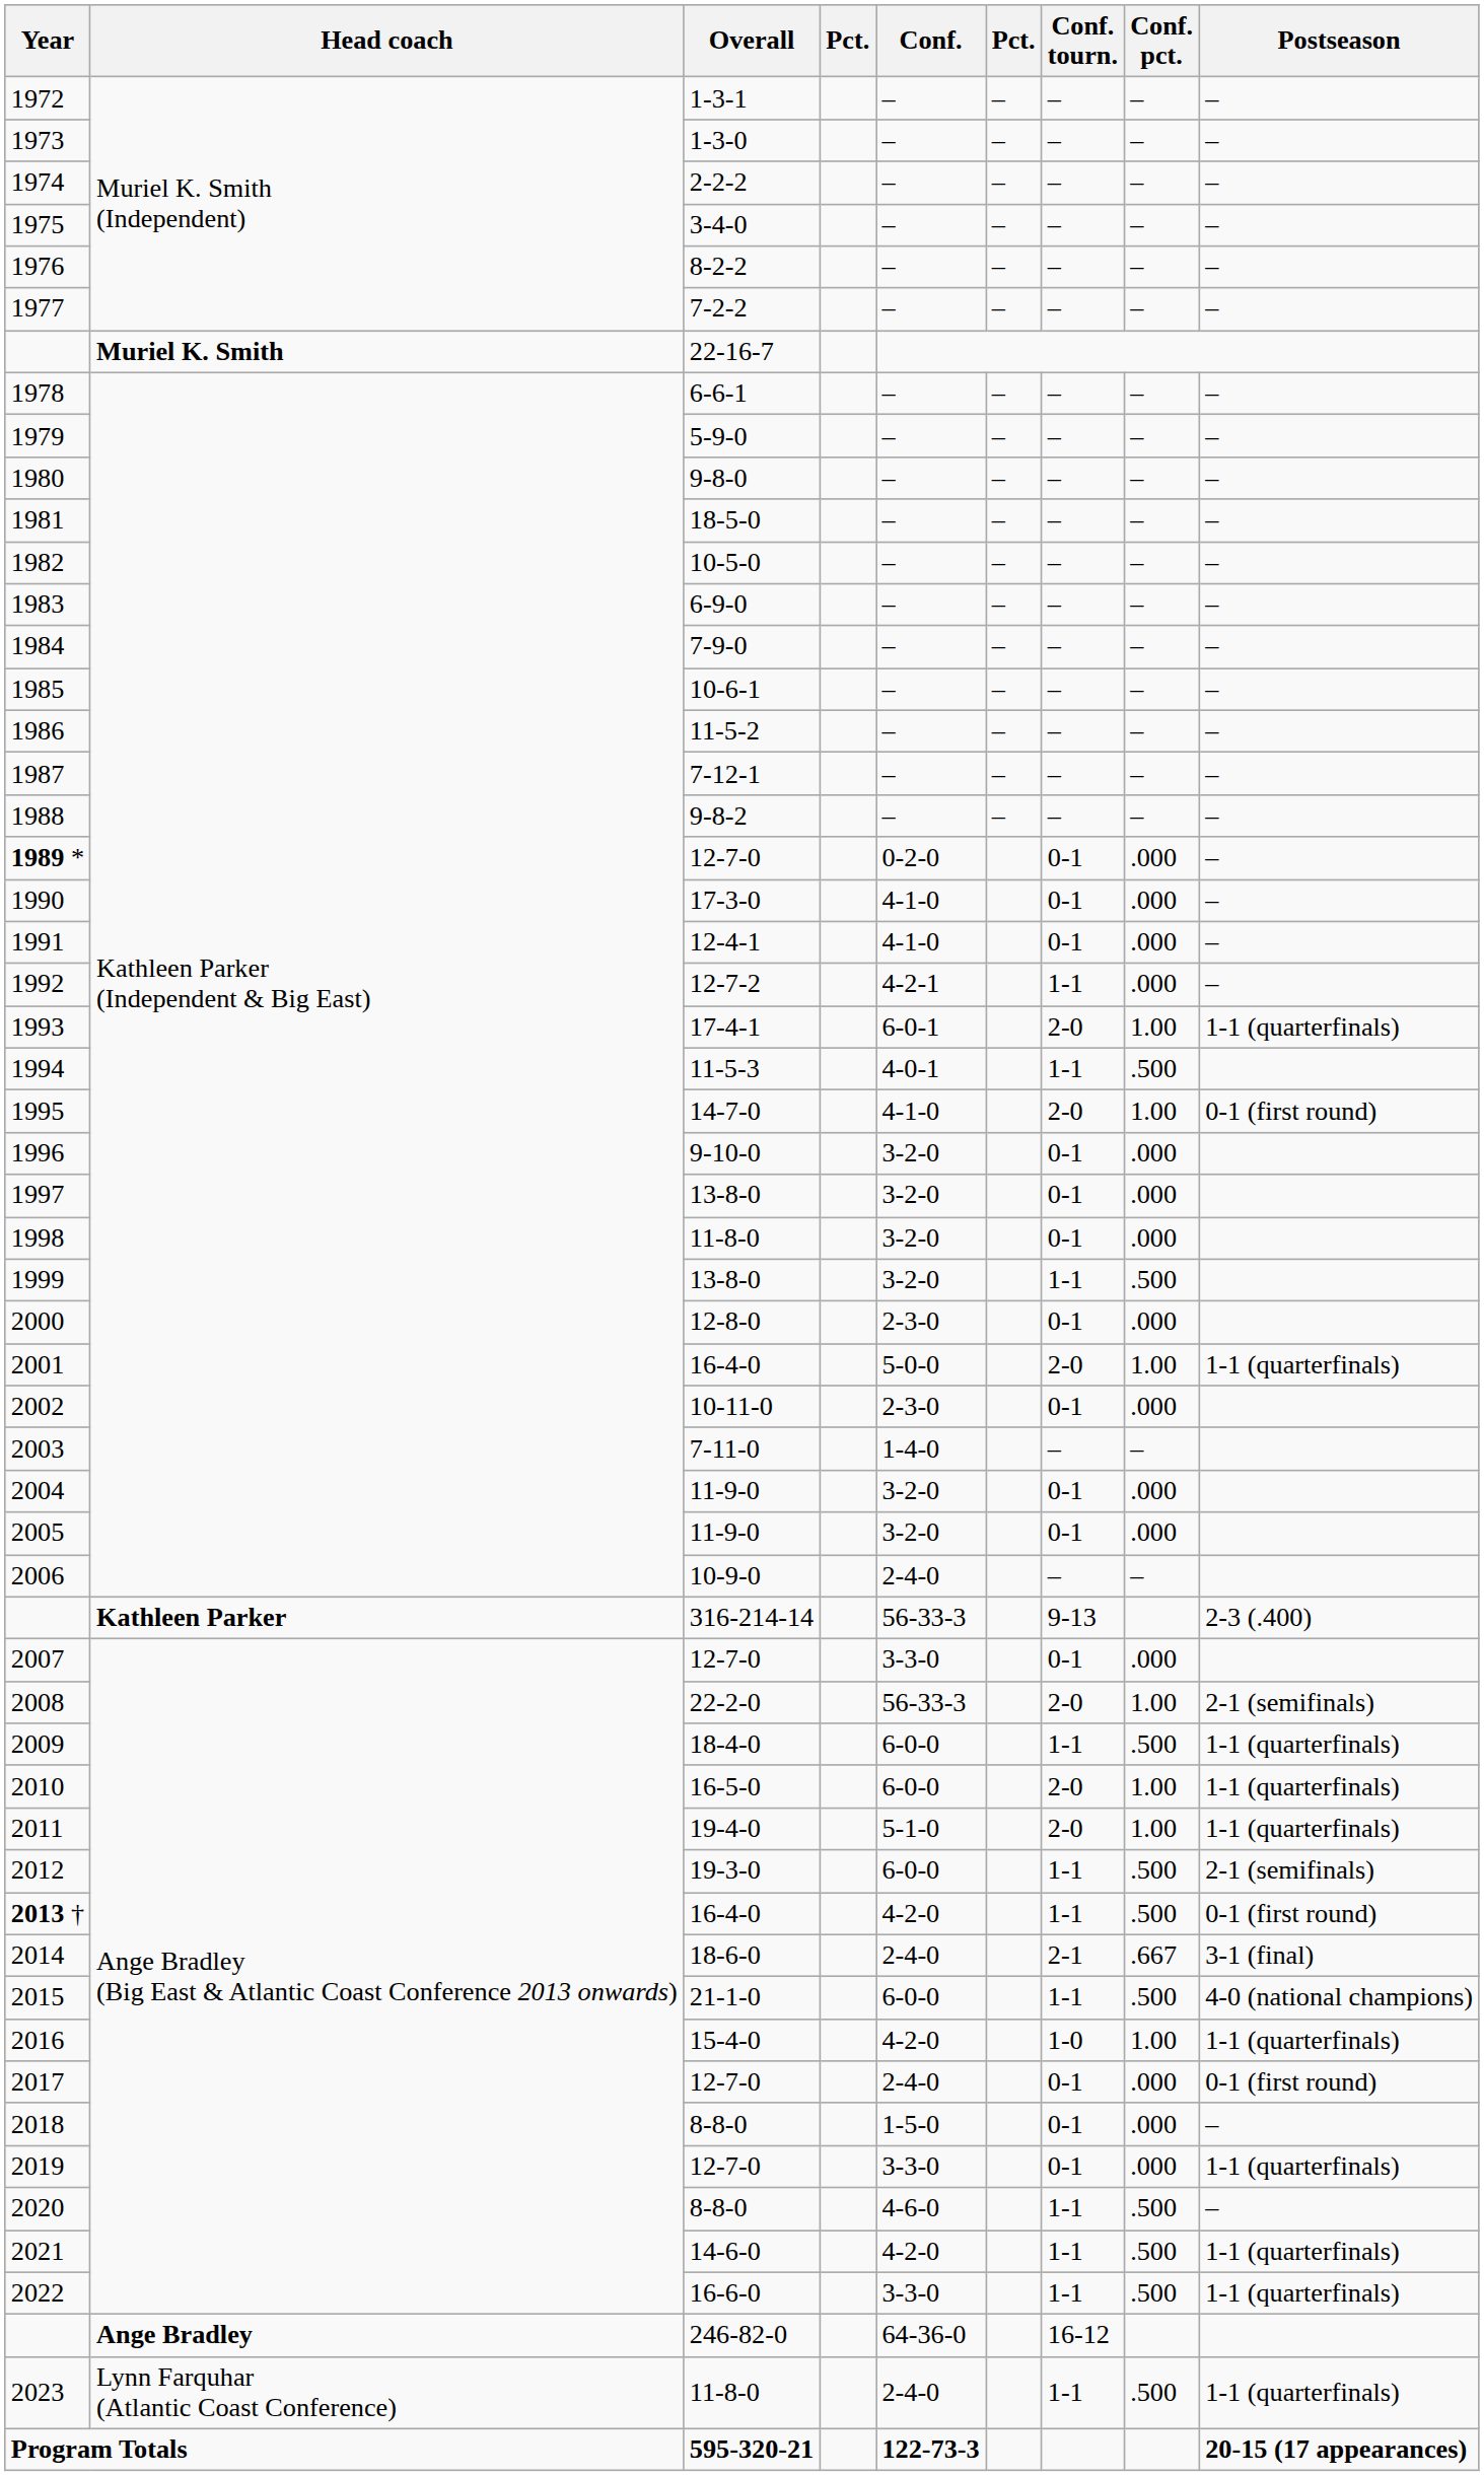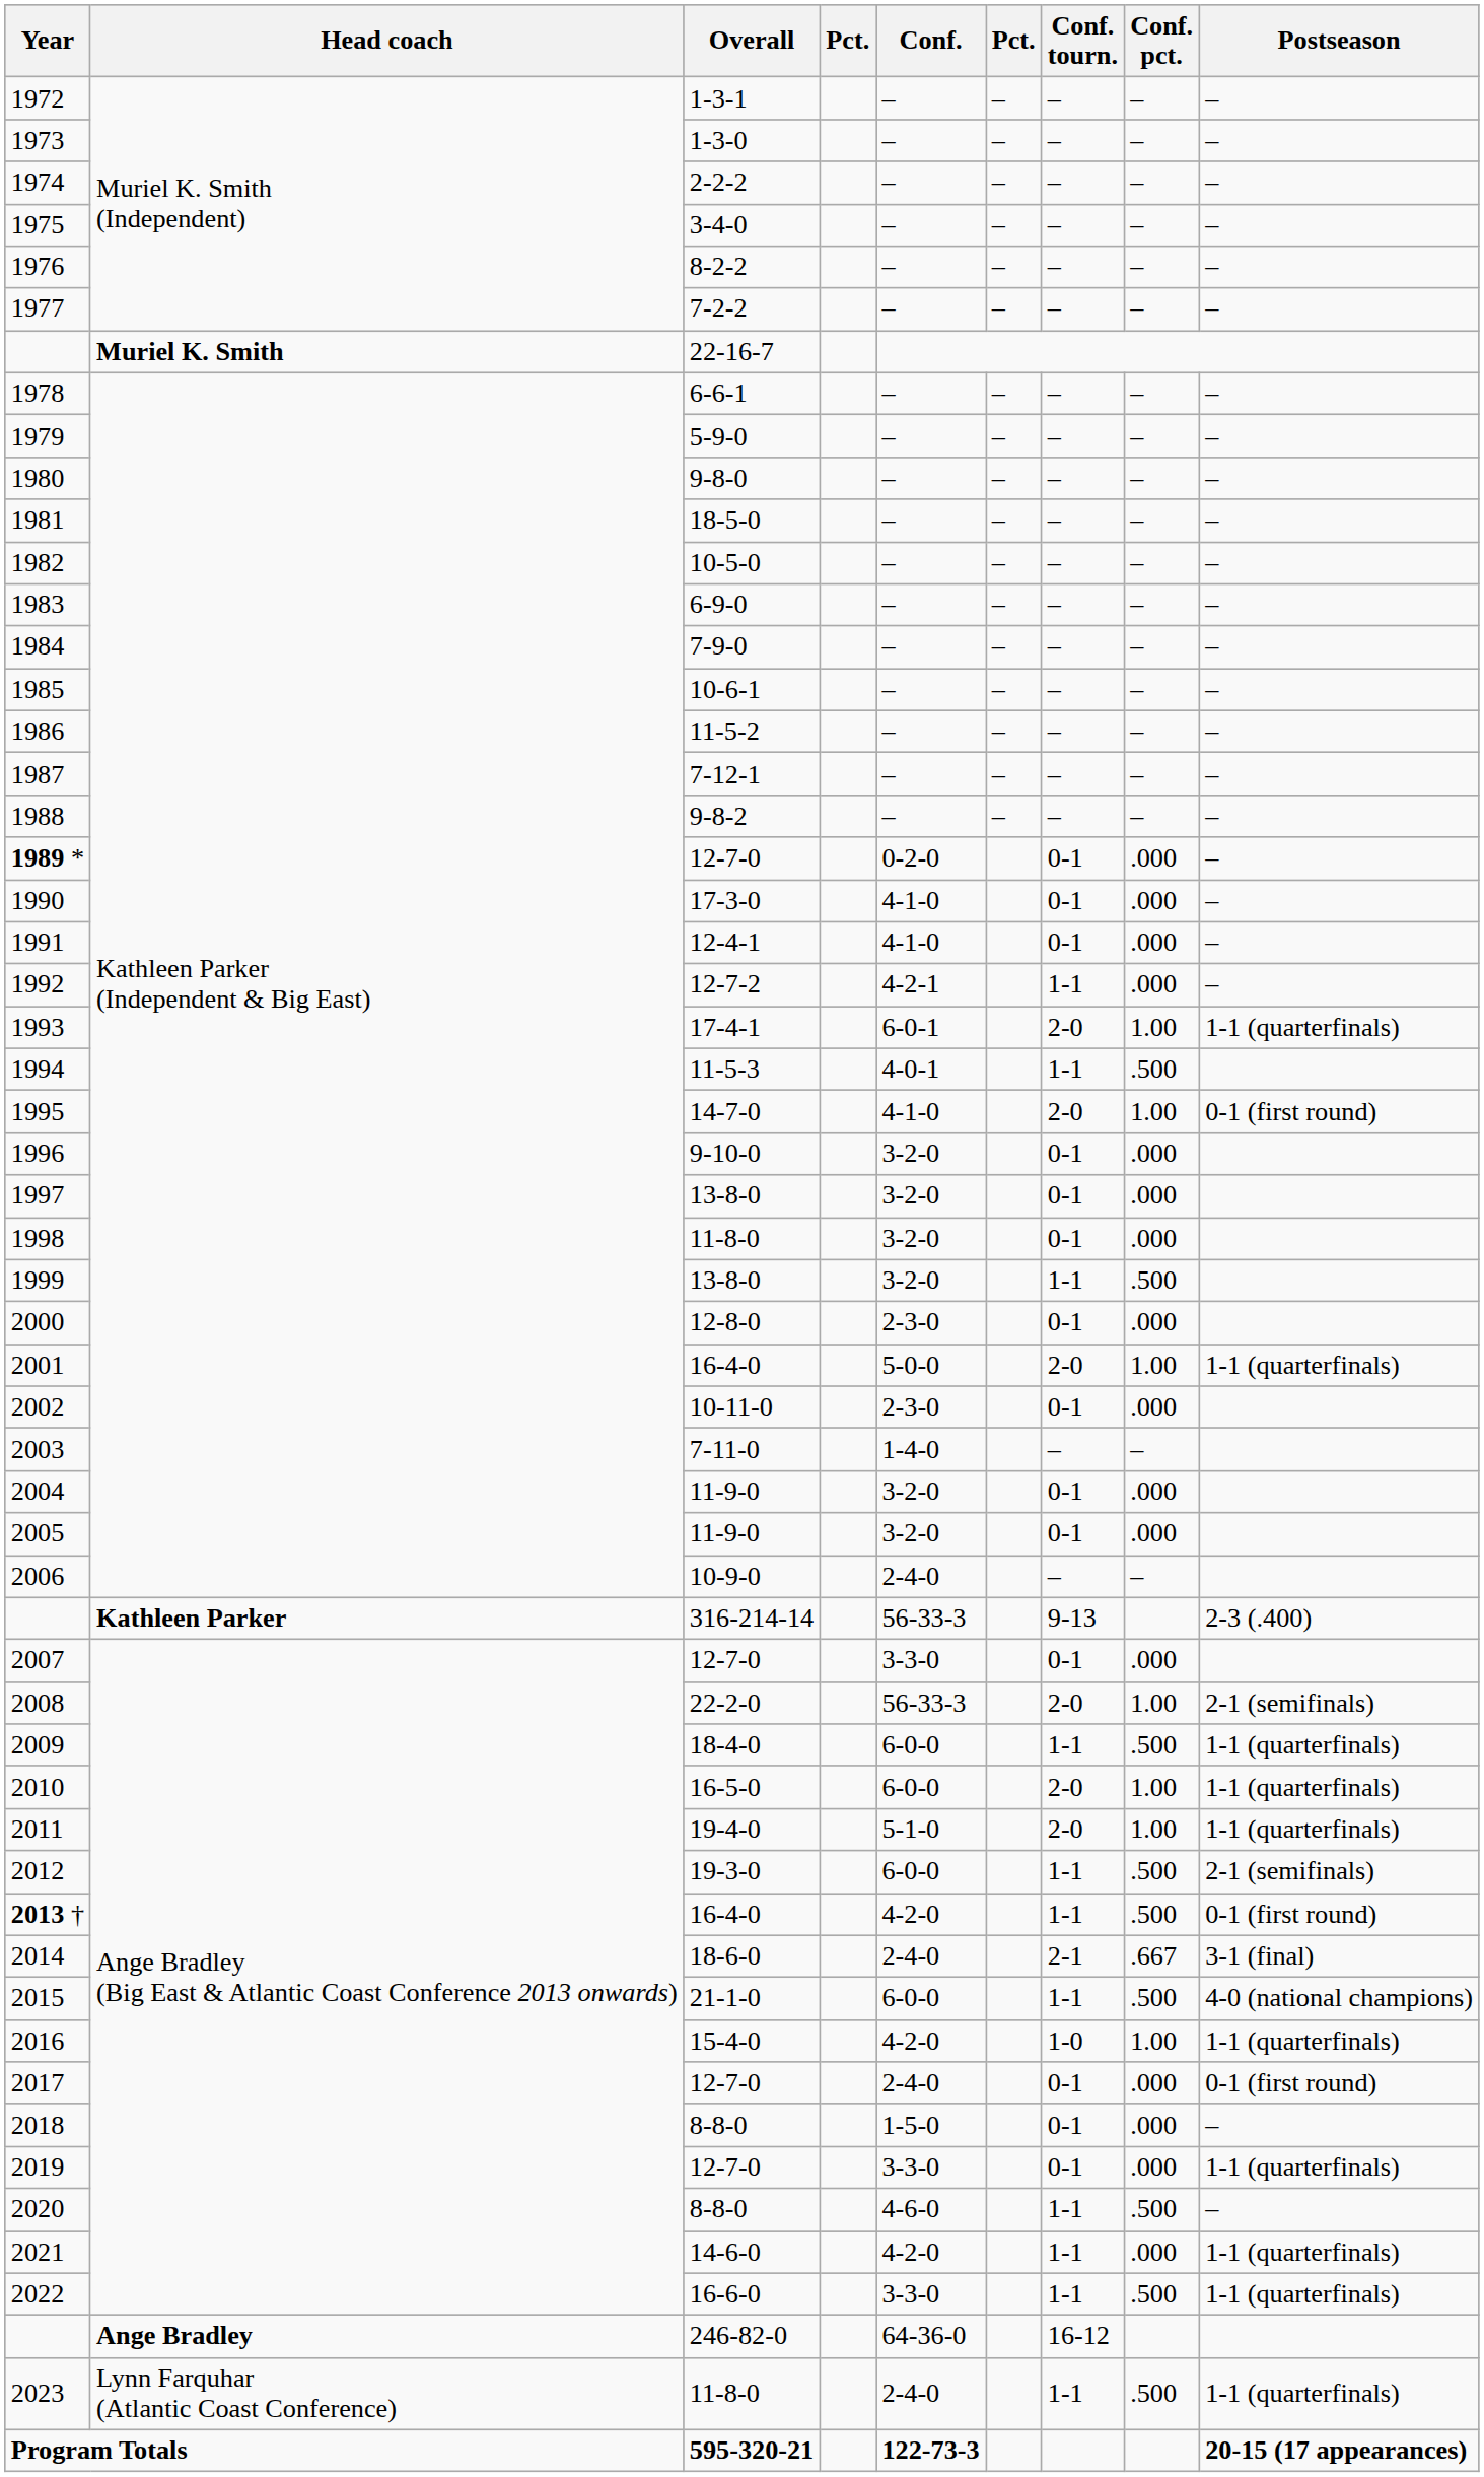2021 | Conf. pct.: .500 -> .000
